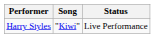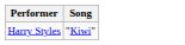- column: Status | Live Performance
